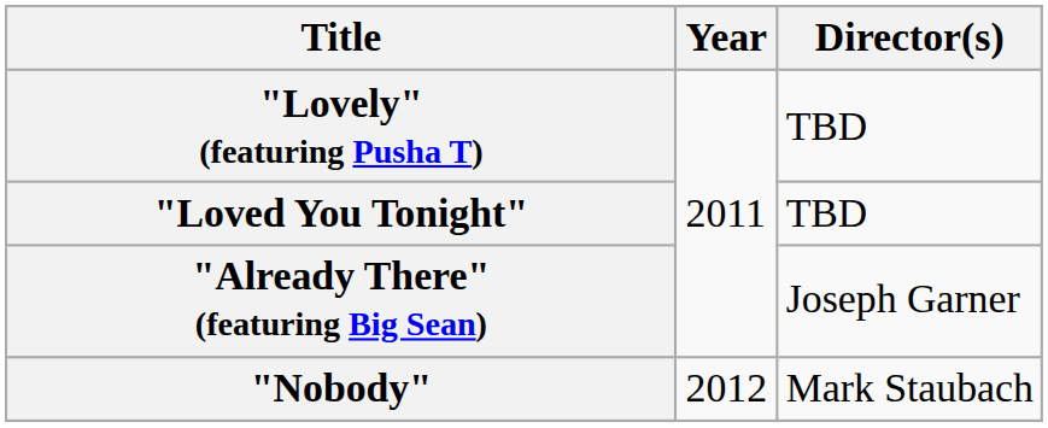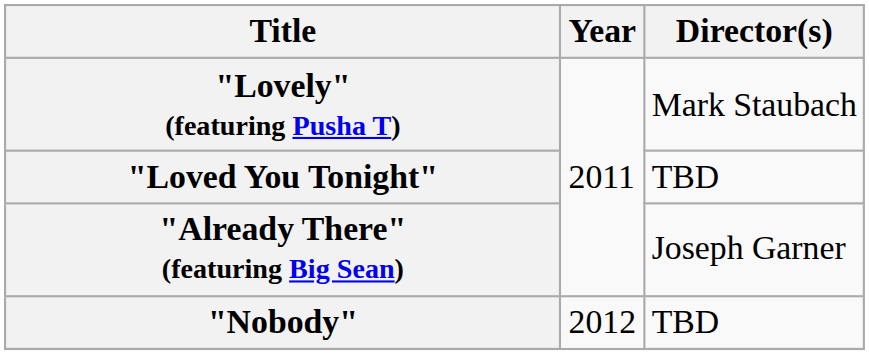"Lovely" (featuring Pusha T) | Director(s): TBD -> Mark Staubach
"Nobody" | Director(s): Mark Staubach -> TBD
